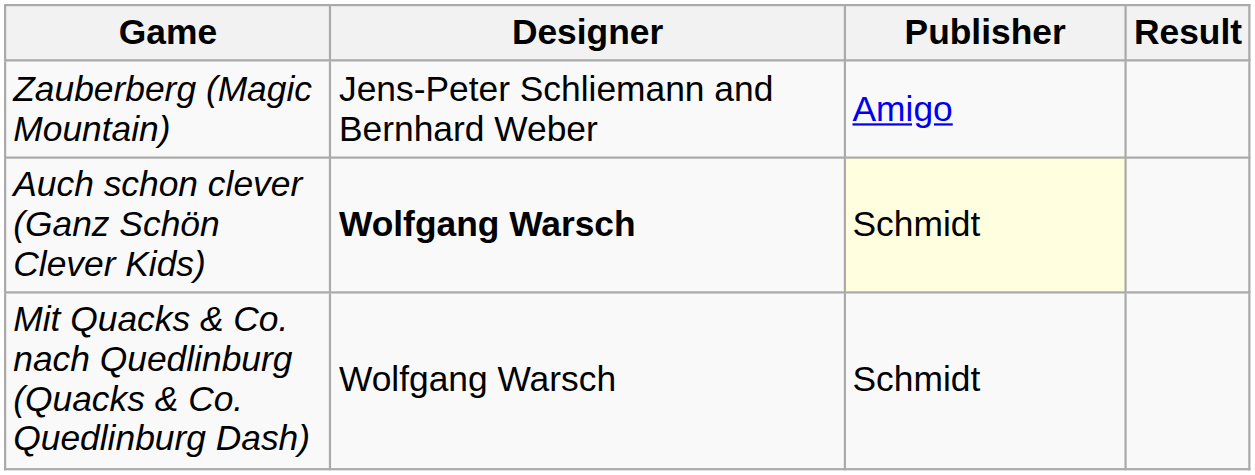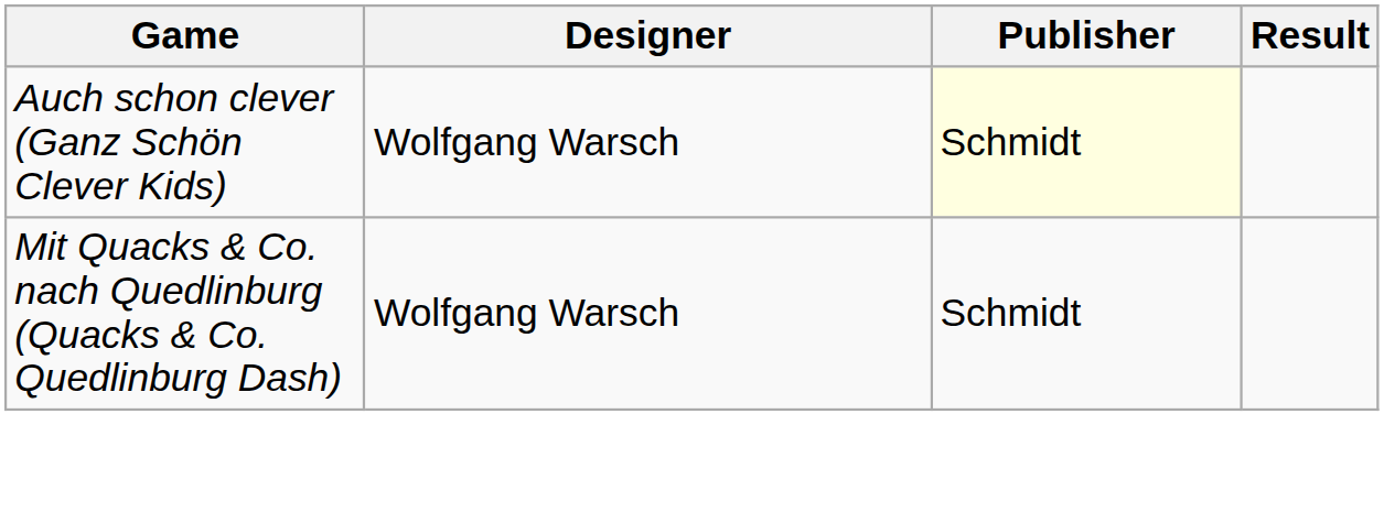- row: Zauberberg (Magic Mountain) | Jens-Peter Schliemann and Bernhard Weber | Amigo
Auch schon clever (Ganz Schön Clever Kids) | Designer: bold -> normal
